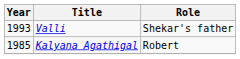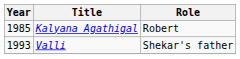rows swapped: Kalyana Agathigal <-> Valli
